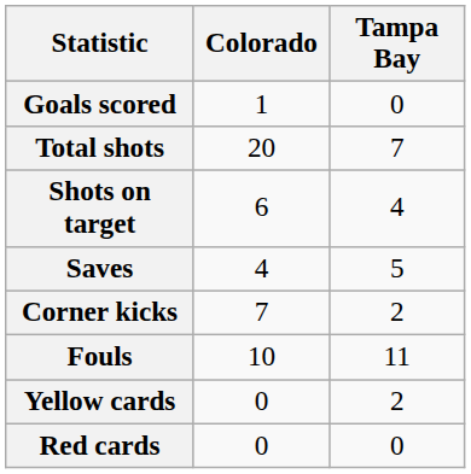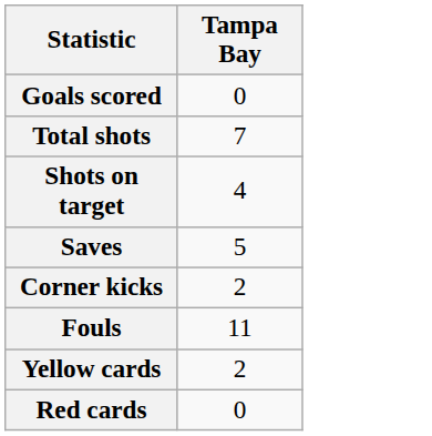- column: Colorado | 1 | 20 | 6 | 4 | 7 | 10 | 0 | 0
